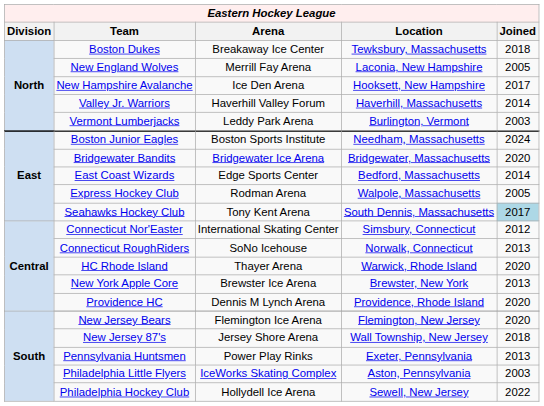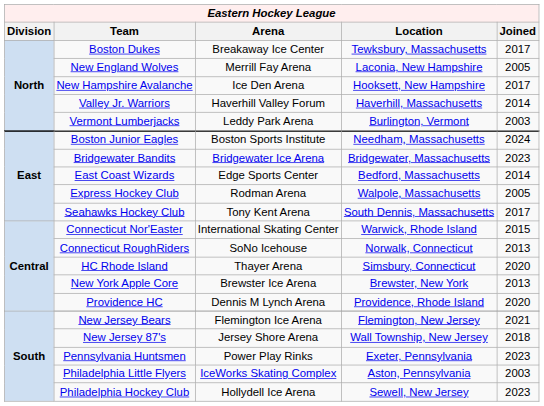Boston Dukes | Joined: 2018 -> 2017
Bridgewater Bandits | Joined: 2020 -> 2023
Seahawks Hockey Club | Joined: lightblue background -> no background
Connecticut Nor'Easter | Location: Simsbury, Connecticut -> Warwick, Rhode Island
Connecticut Nor'Easter | Joined: 2012 -> 2015
HC Rhode Island | Location: Warwick, Rhode Island -> Simsbury, Connecticut
New Jersey Bears | Joined: 2020 -> 2021
Pennsylvania Huntsmen | Joined: 2013 -> 2023
Philadelphia Hockey Club | Joined: 2022 -> 2023
